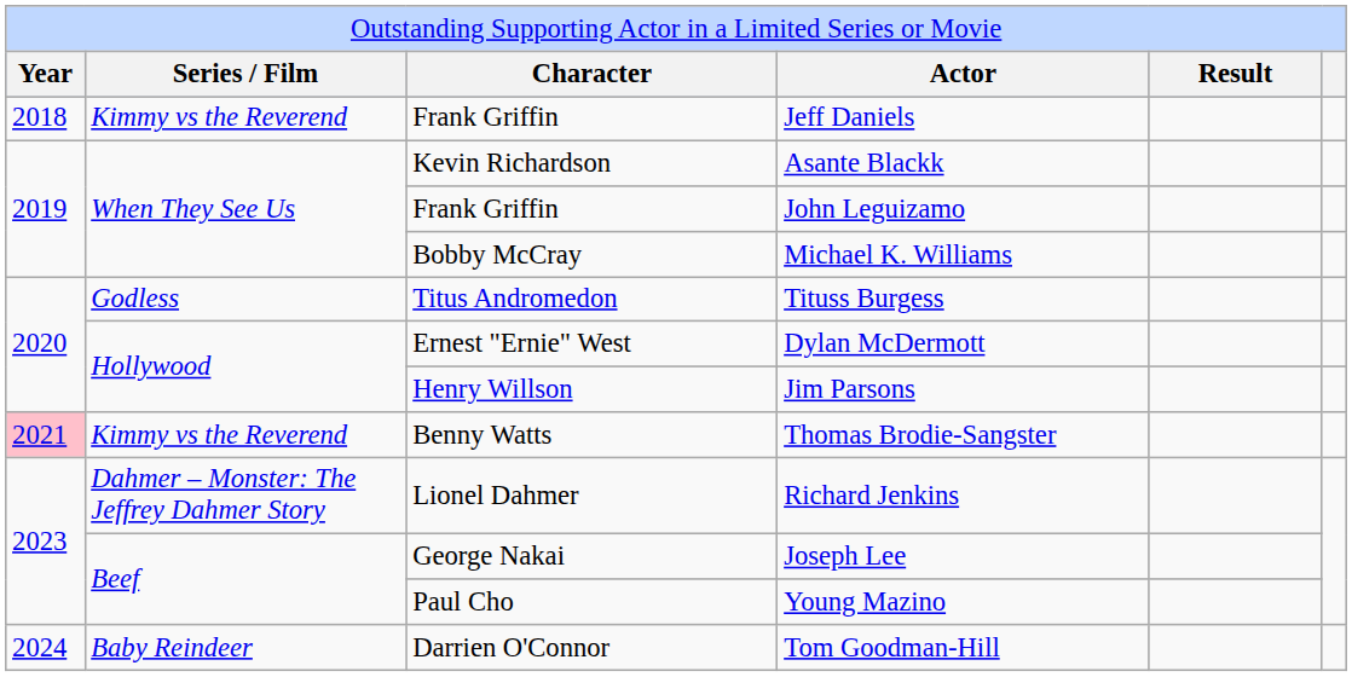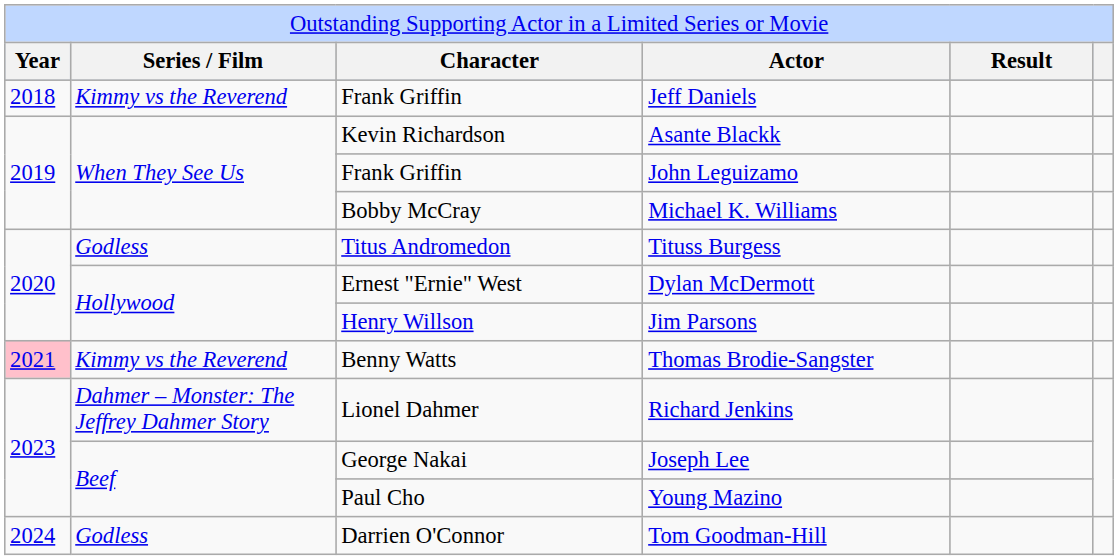Tom Goodman-Hill | column 2: Baby Reindeer -> Godless
